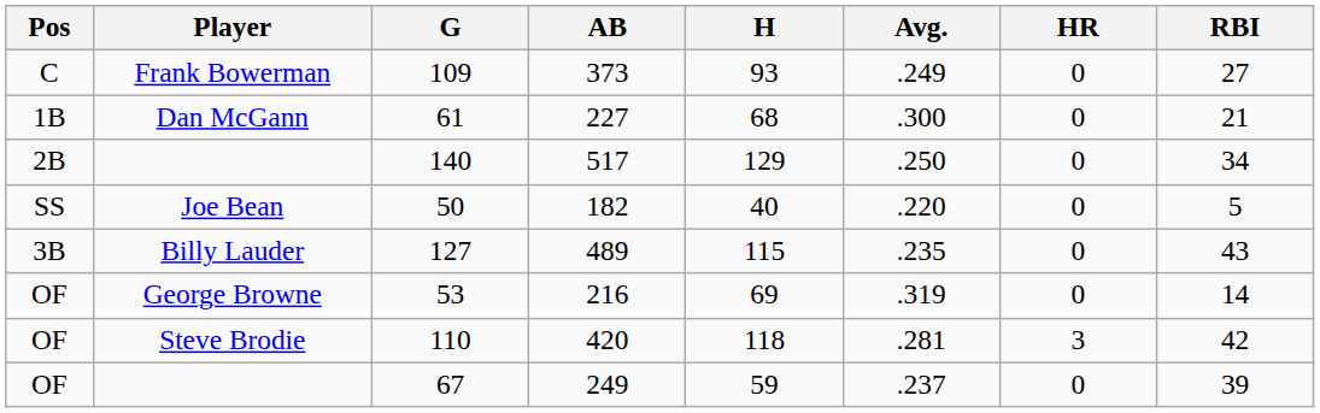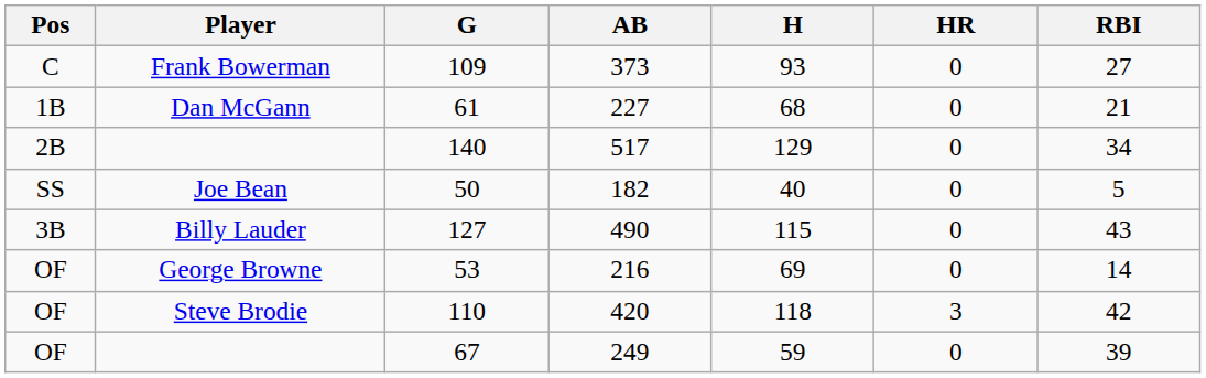- column: Avg. | .249 | .300 | .250 | .220 | .235 | .319 | .281 | .237
127 | AB: 489 -> 490
